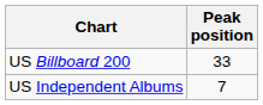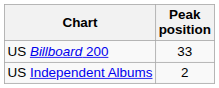US Independent Albums | Peak position: 7 -> 2
